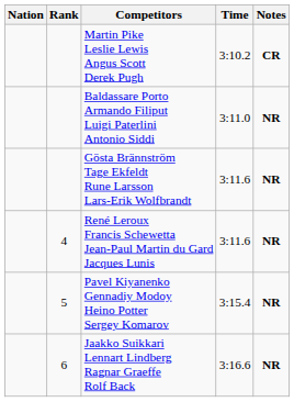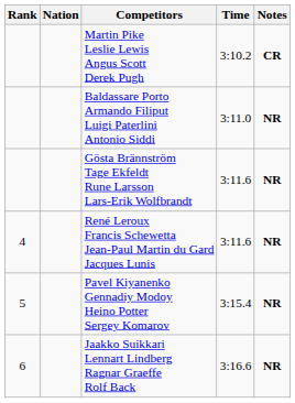columns swapped: Rank <-> Nation
